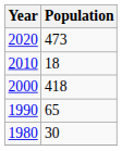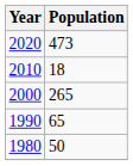2000 | Population: 418 -> 265
1980 | Population: 30 -> 50
